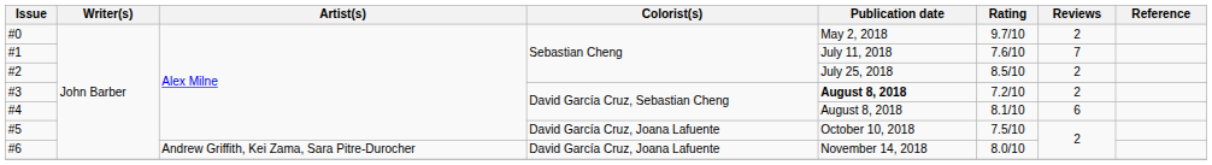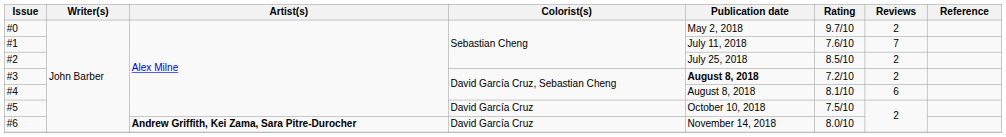#5 | Colorist(s): David García Cruz, Joana Lafuente -> David García Cruz
#6 | Artist(s): normal -> bold
#6 | Colorist(s): David García Cruz, Joana Lafuente -> David García Cruz
